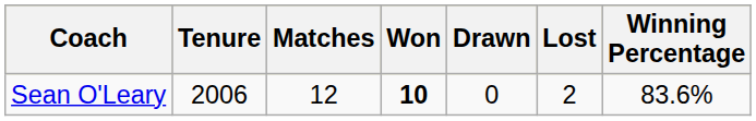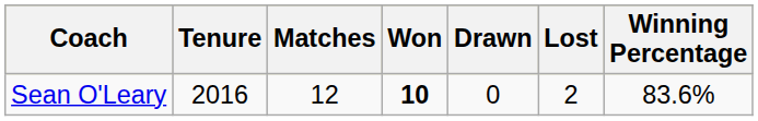Sean O'Leary | Tenure: 2006 -> 2016
